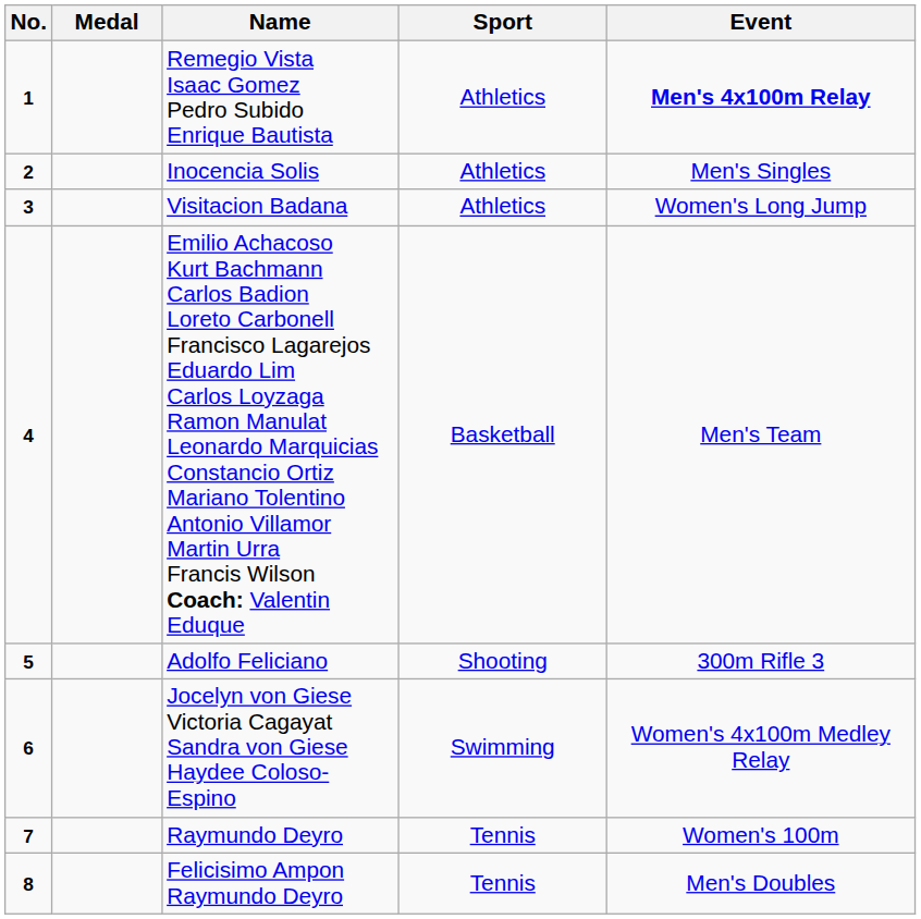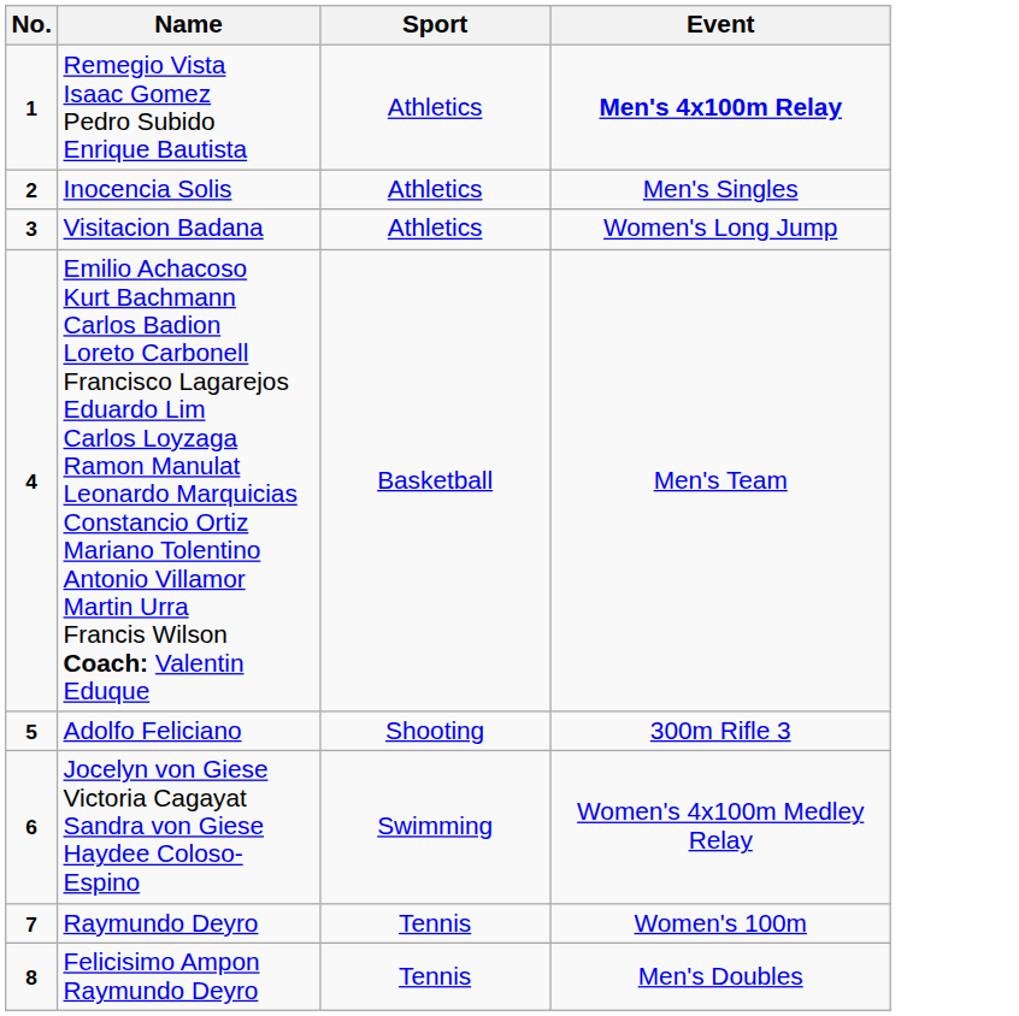- column: Medal
